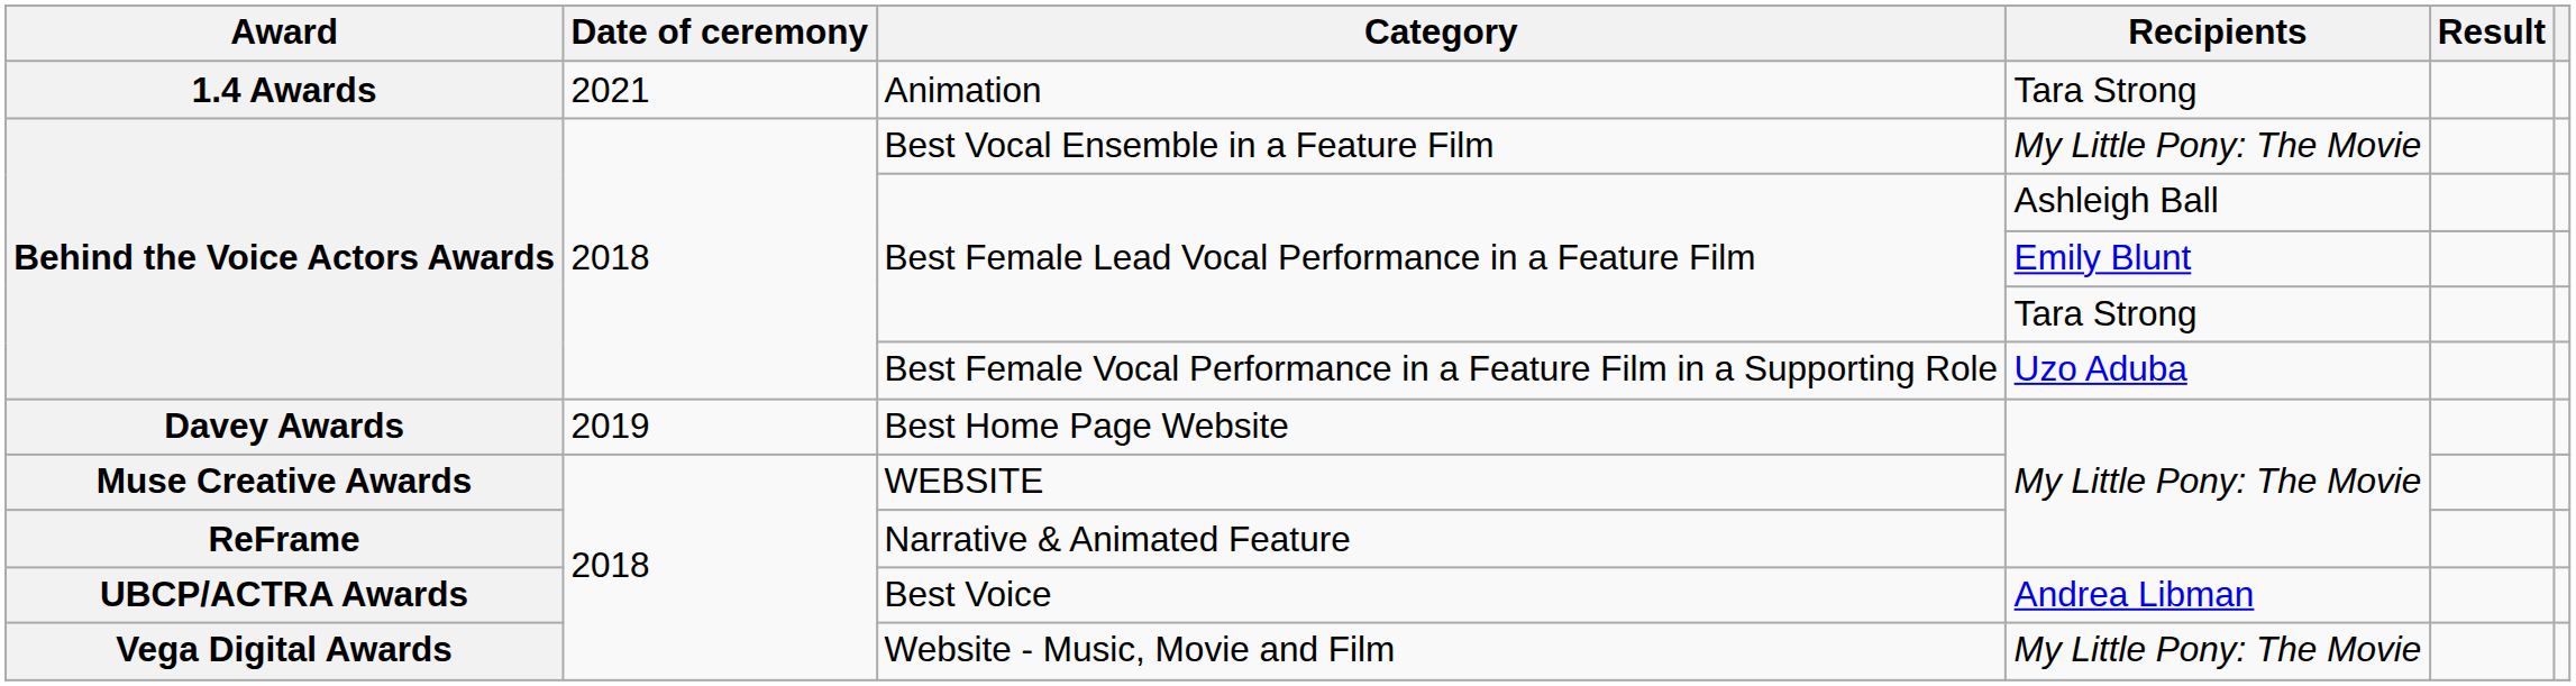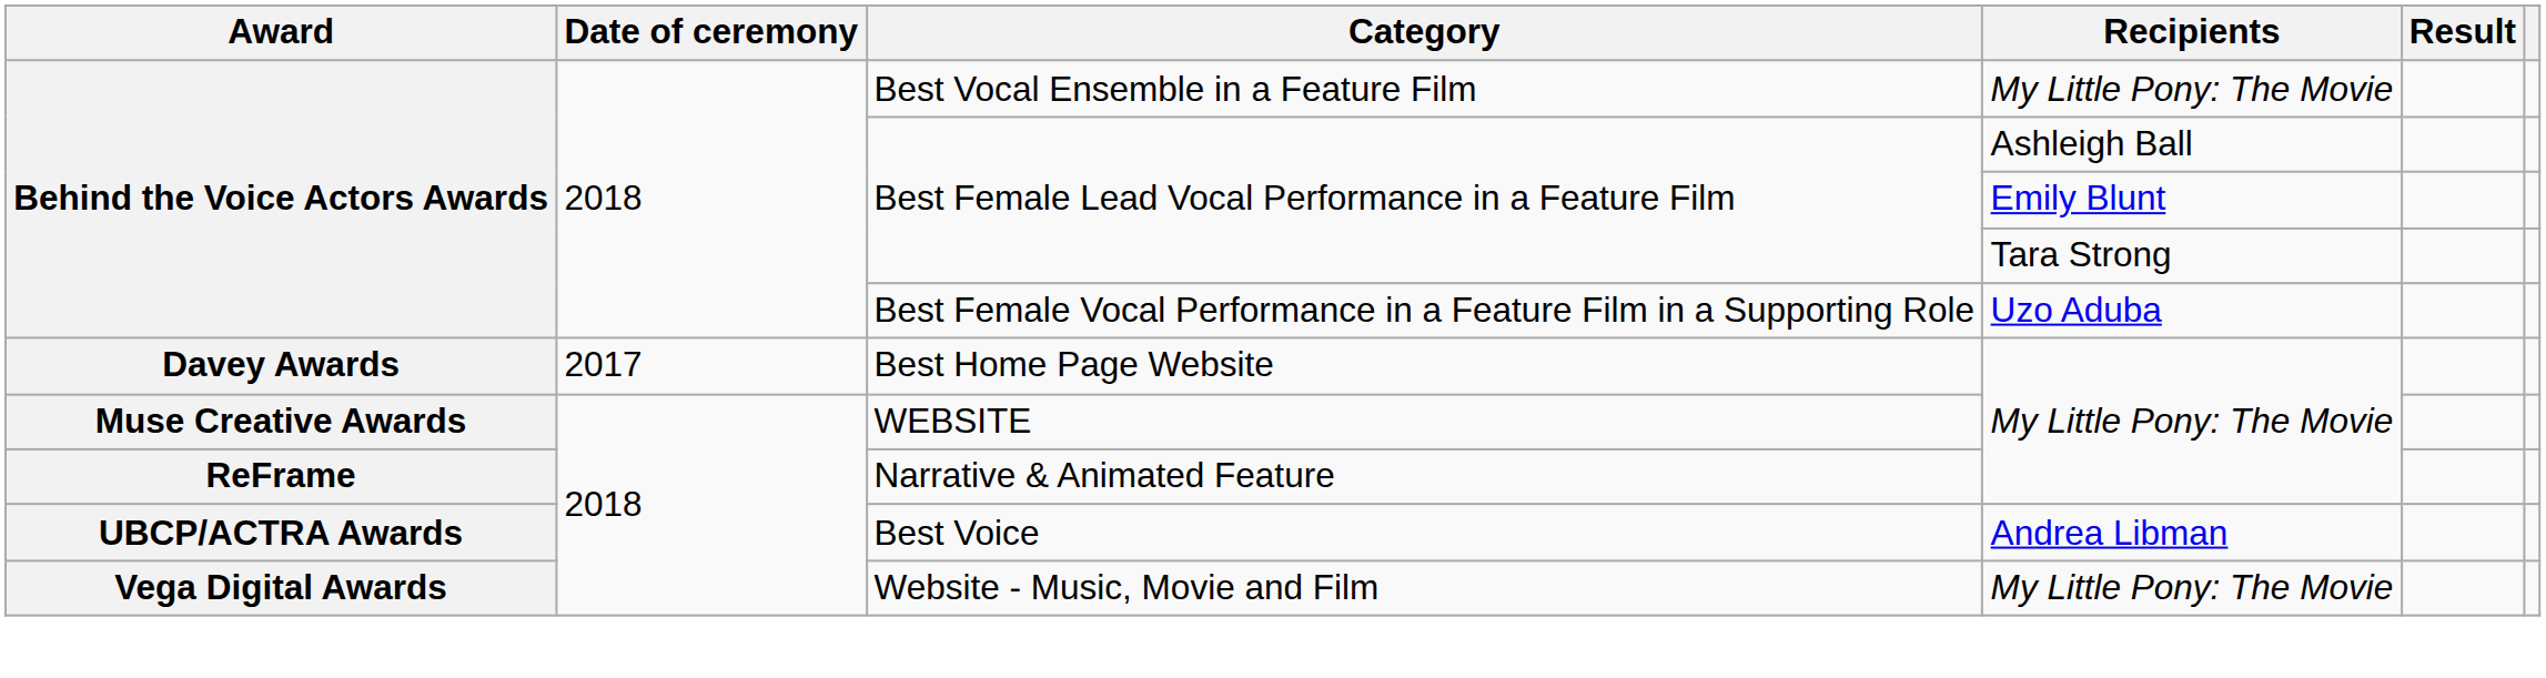- row: 1.4 Awards | 2021 | Animation | Tara Strong
Best Home Page Website | Date of ceremony: 2019 -> 2017
